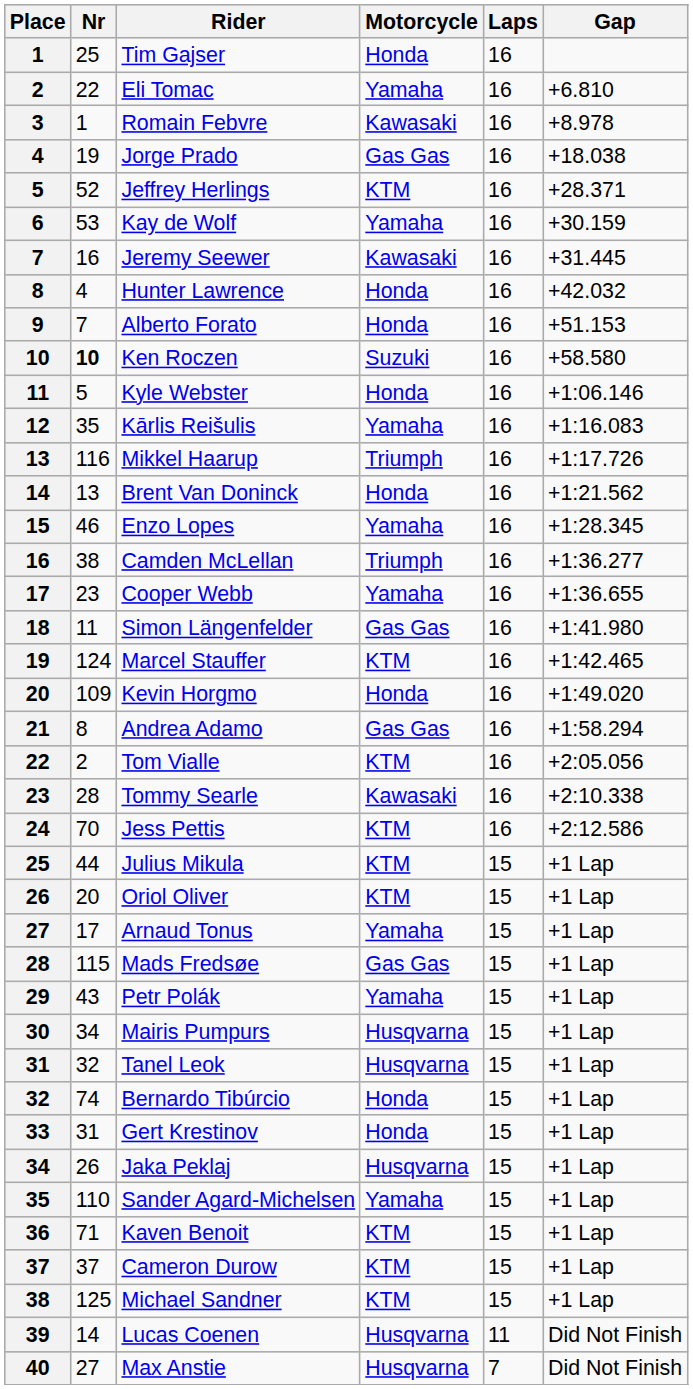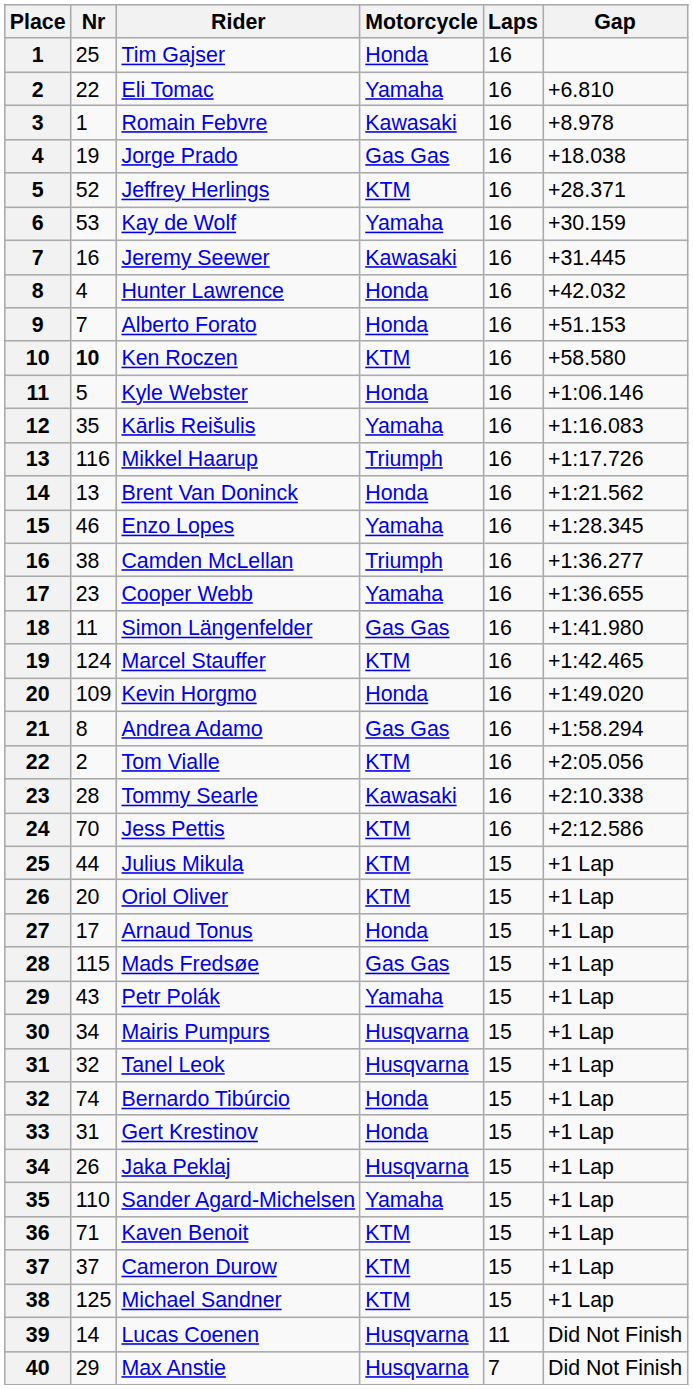Ken Roczen | Motorcycle: Suzuki -> KTM
Arnaud Tonus | Motorcycle: Yamaha -> Honda
Max Anstie | Nr: 27 -> 29
